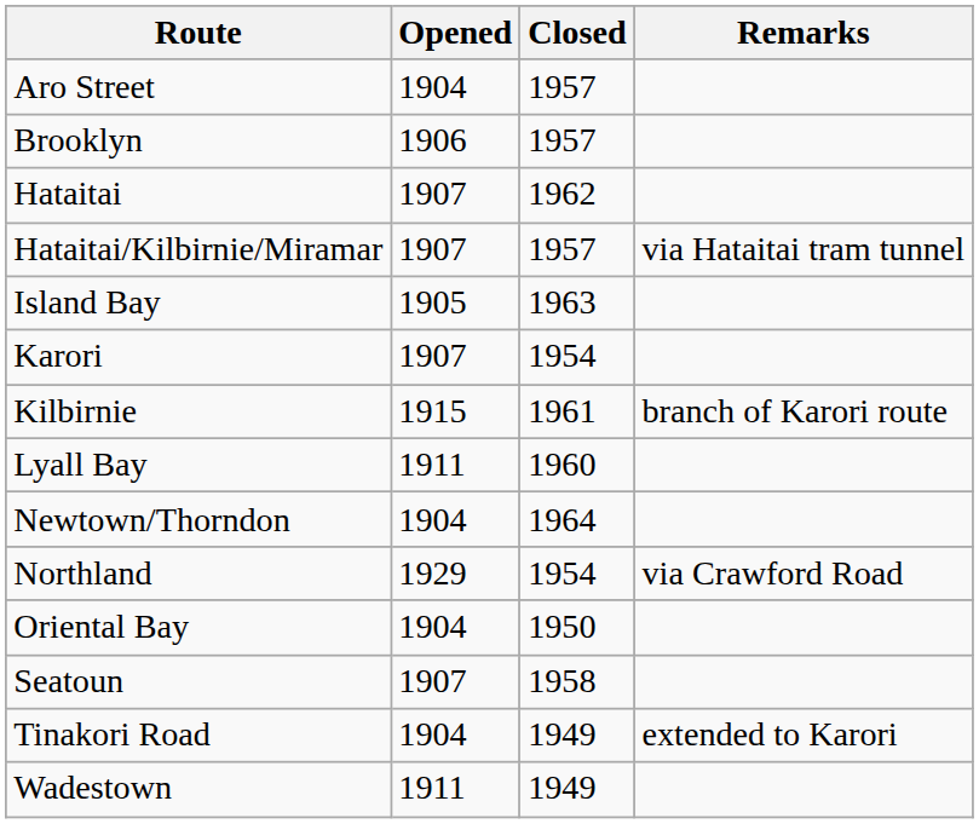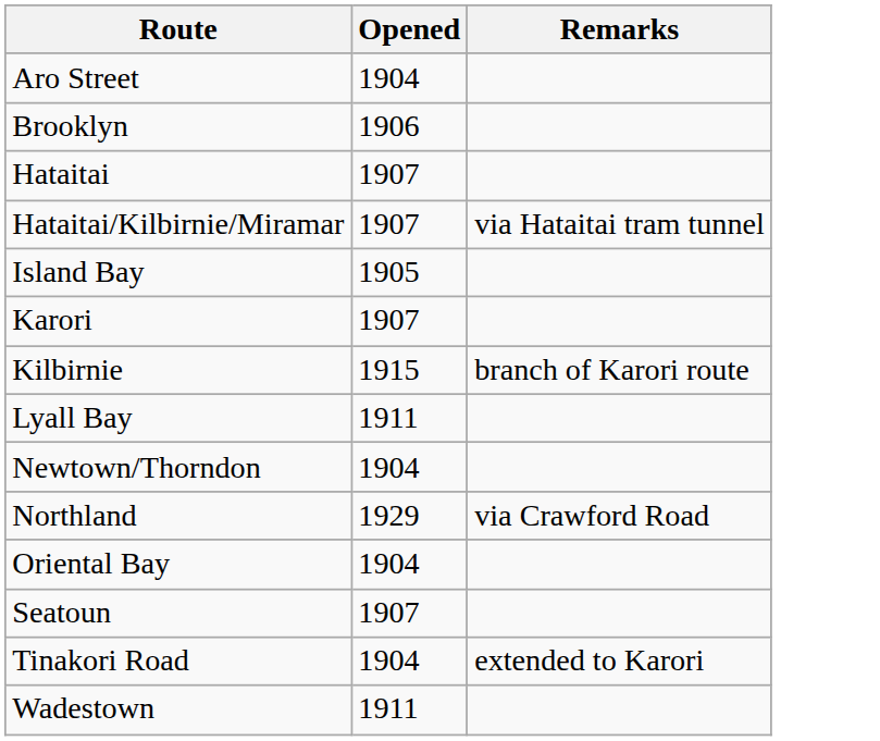- column: Closed | 1957 | 1957 | 1962 | 1957 | 1963 | 1954 | 1961 | 1960 | 1964 | 1954 | 1950 | 1958 | 1949 | 1949
